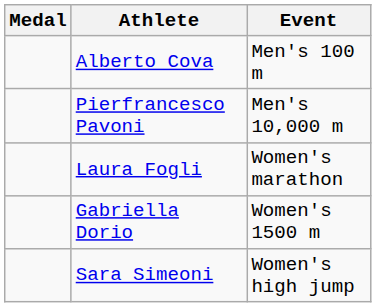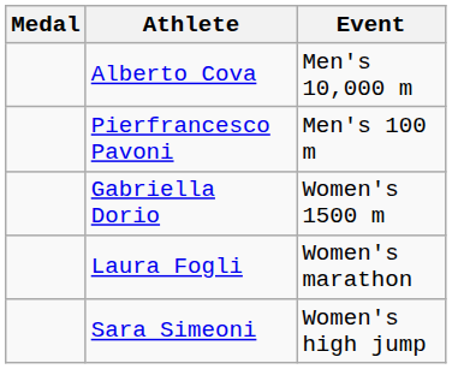Alberto Cova | Event: Men's 100 m -> Men's 10,000 m
Pierfrancesco Pavoni | Event: Men's 10,000 m -> Men's 100 m
rows swapped: Laura Fogli <-> Gabriella Dorio
